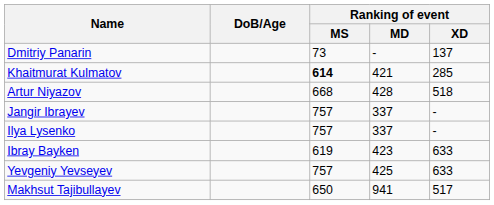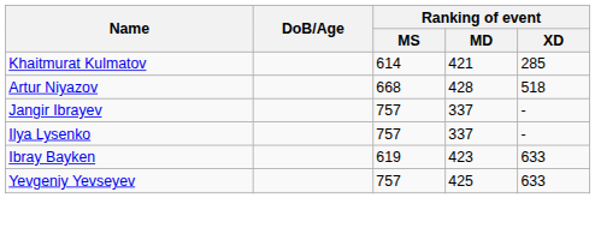- row: Dmitriy Panarin | 73 | - | 137
Khaitmurat Kulmatov | Ranking of event / MS: bold -> normal
- row: Makhsut Tajibullayev | 650 | 941 | 517
